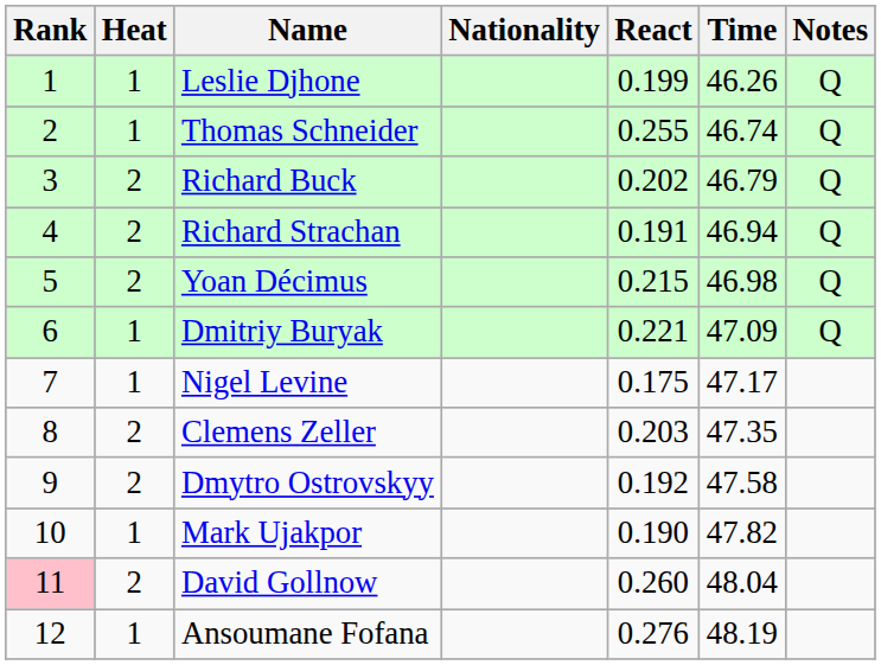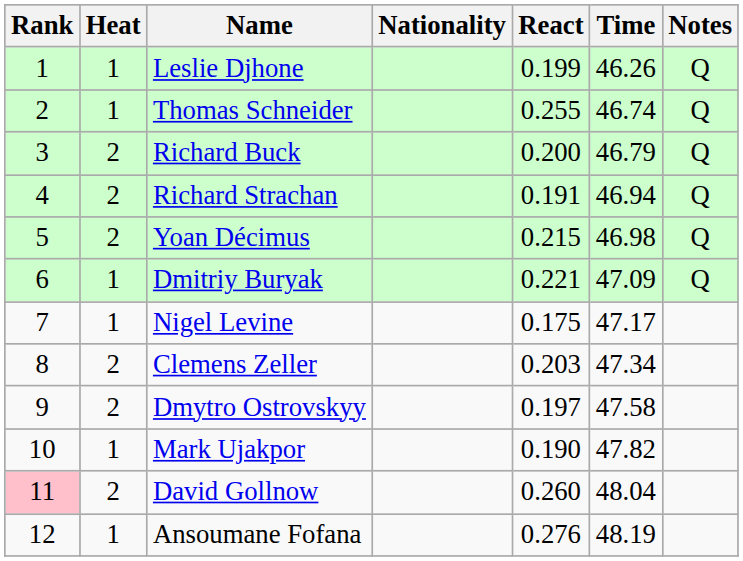Richard Buck | React: 0.202 -> 0.200
Clemens Zeller | Time: 47.35 -> 47.34
Dmytro Ostrovskyy | React: 0.192 -> 0.197
